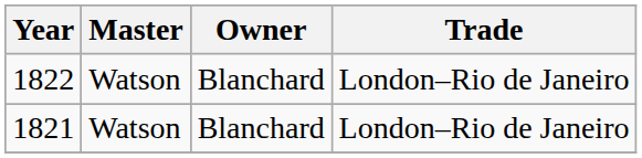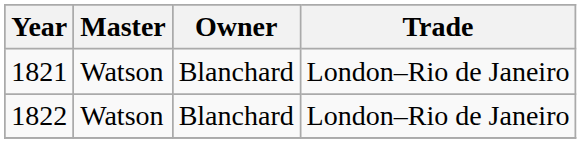rows swapped: 1821 <-> 1822
